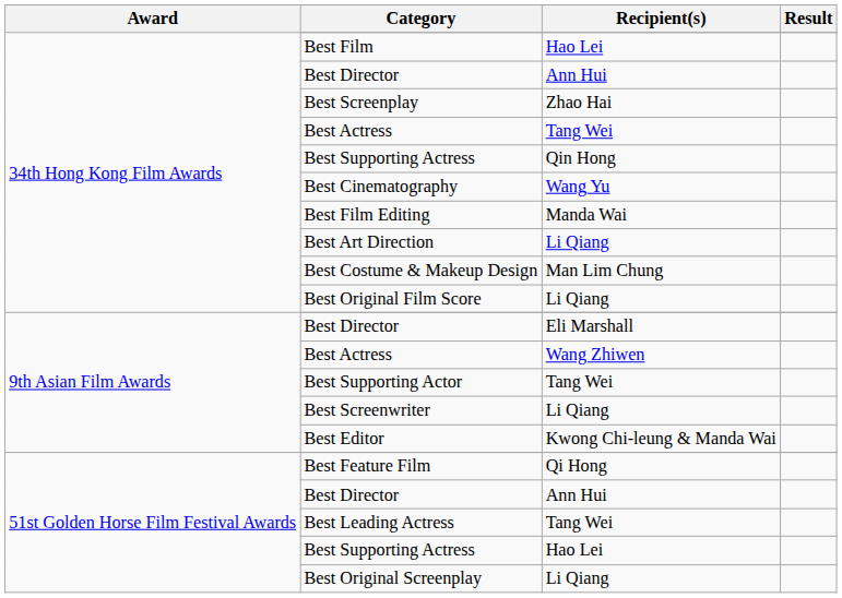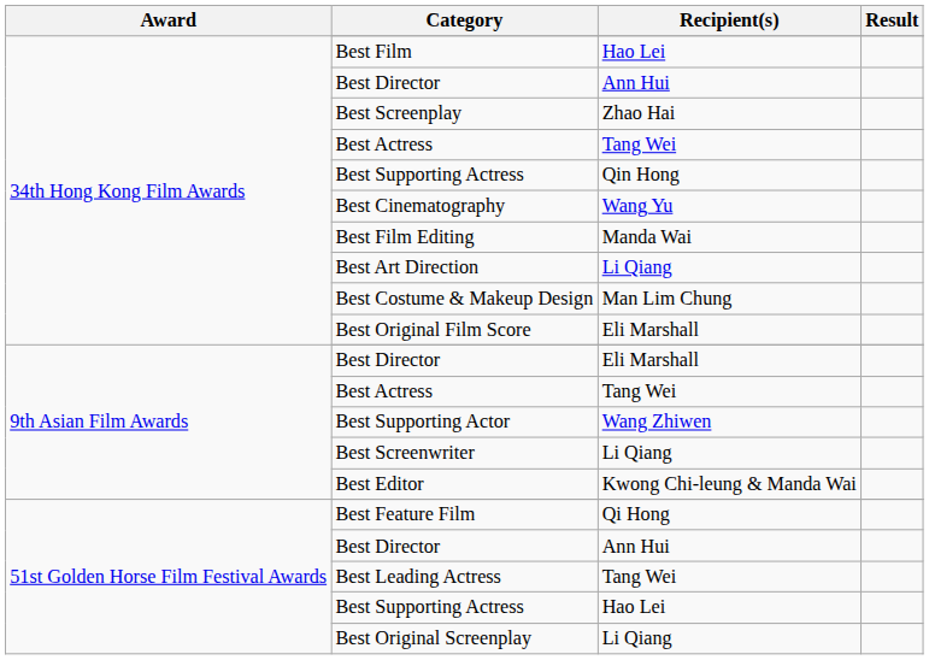Best Original Film Score | Recipient(s): Li Qiang -> Eli Marshall
9th Asian Film Awards / Best Actress | Recipient(s): Wang Zhiwen -> Tang Wei
Best Supporting Actor | Recipient(s): Tang Wei -> Wang Zhiwen
